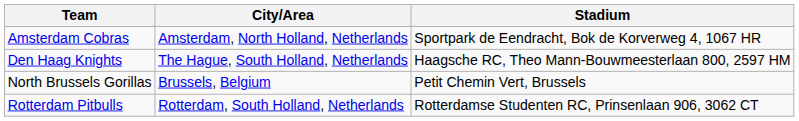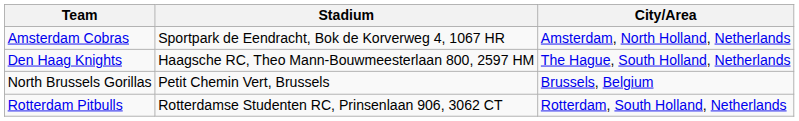columns swapped: Stadium <-> City/Area
